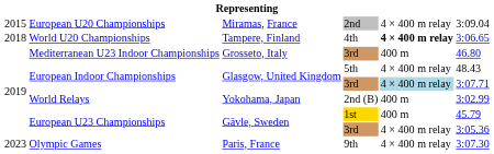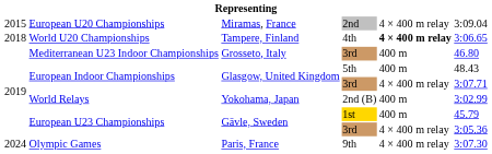European Indoor Championships / 5th | column 5: 4 × 400 m relay -> 400 m
European Indoor Championships / 3rd | column 5: lightblue background -> no background
Olympic Games | column 1: 2023 -> 2024
